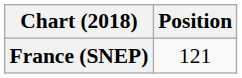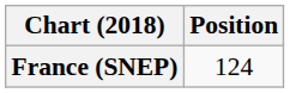France (SNEP) | Position: 121 -> 124
